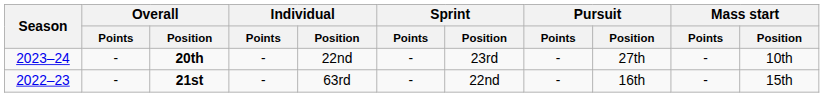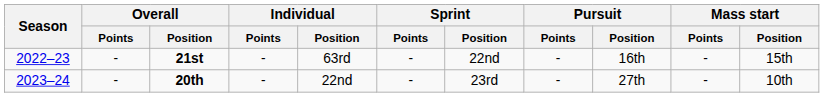rows swapped: 21st <-> 20th
